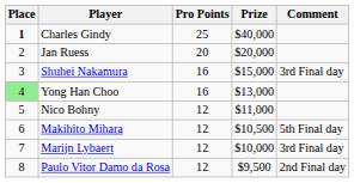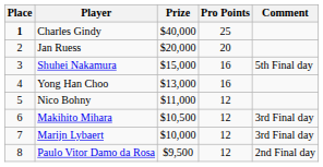columns swapped: Prize <-> Pro Points
Shuhei Nakamura | Comment: 3rd Final day -> 5th Final day
Yong Han Choo | Place: lightgreen background -> no background
Makihito Mihara | Comment: 5th Final day -> 3rd Final day
